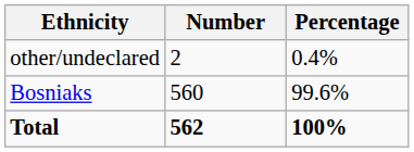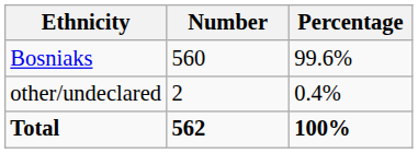rows swapped: Bosniaks <-> other/undeclared
